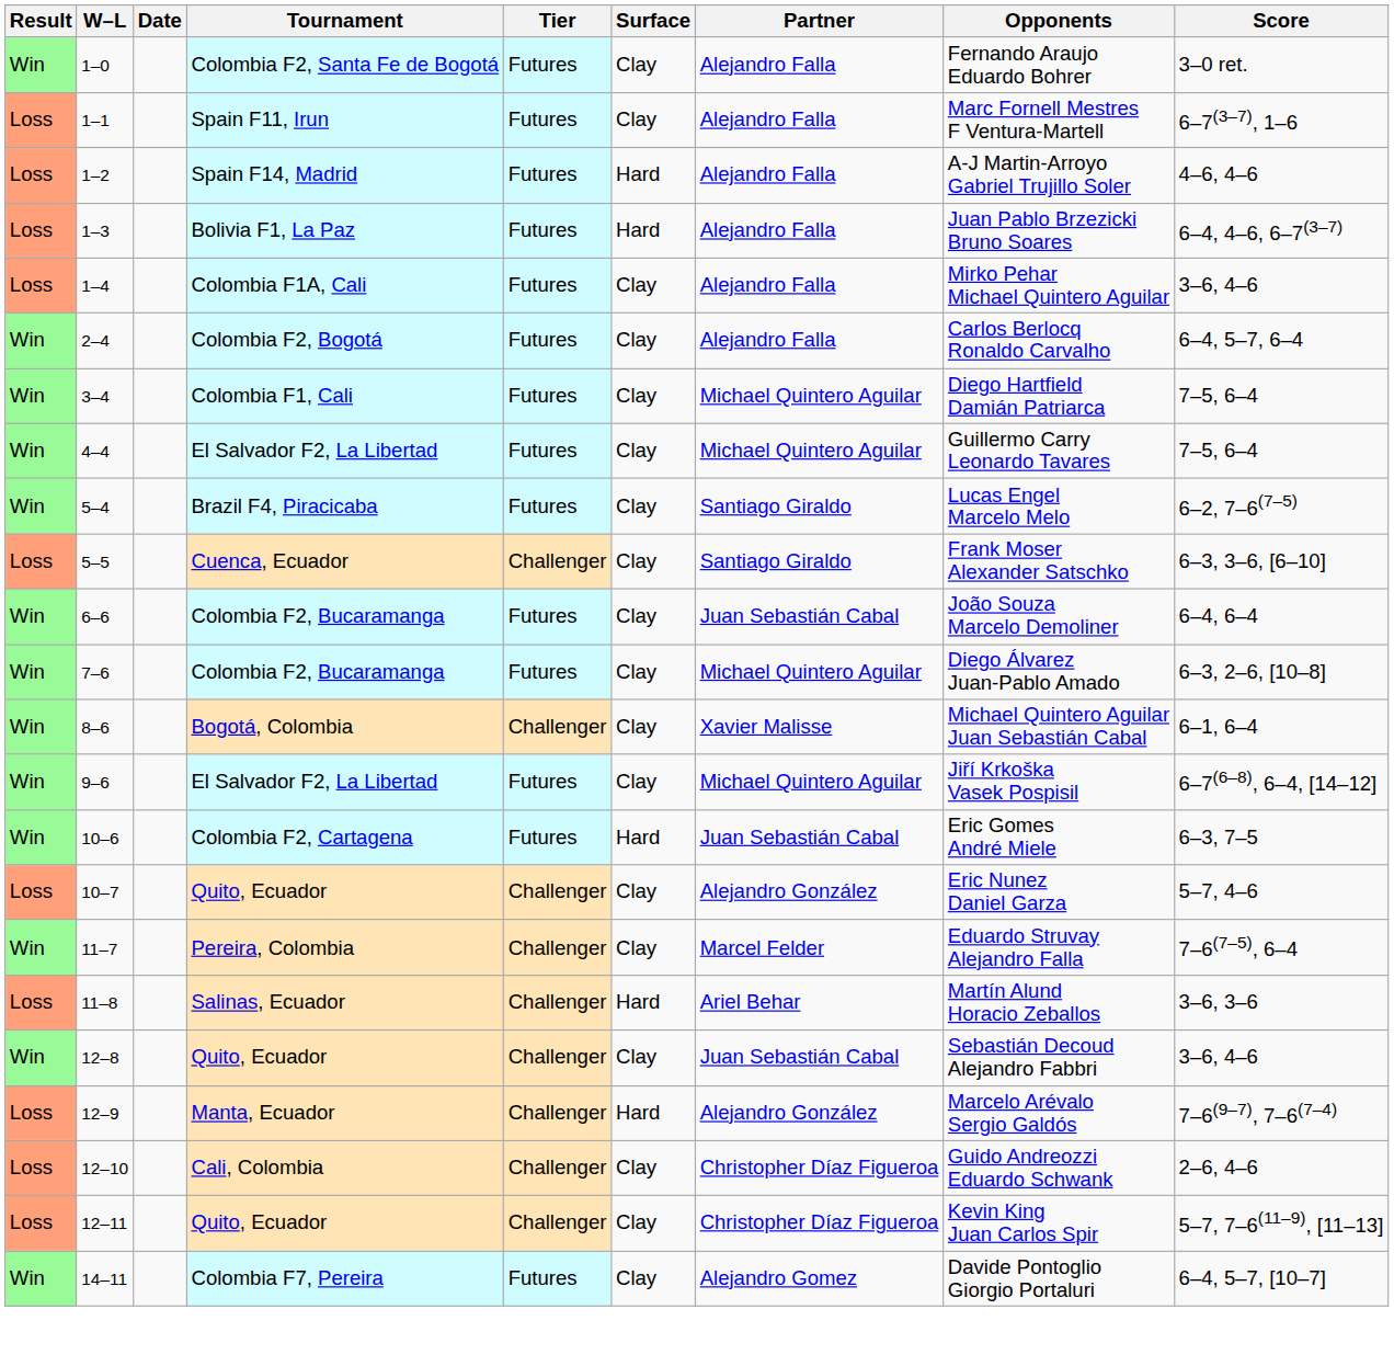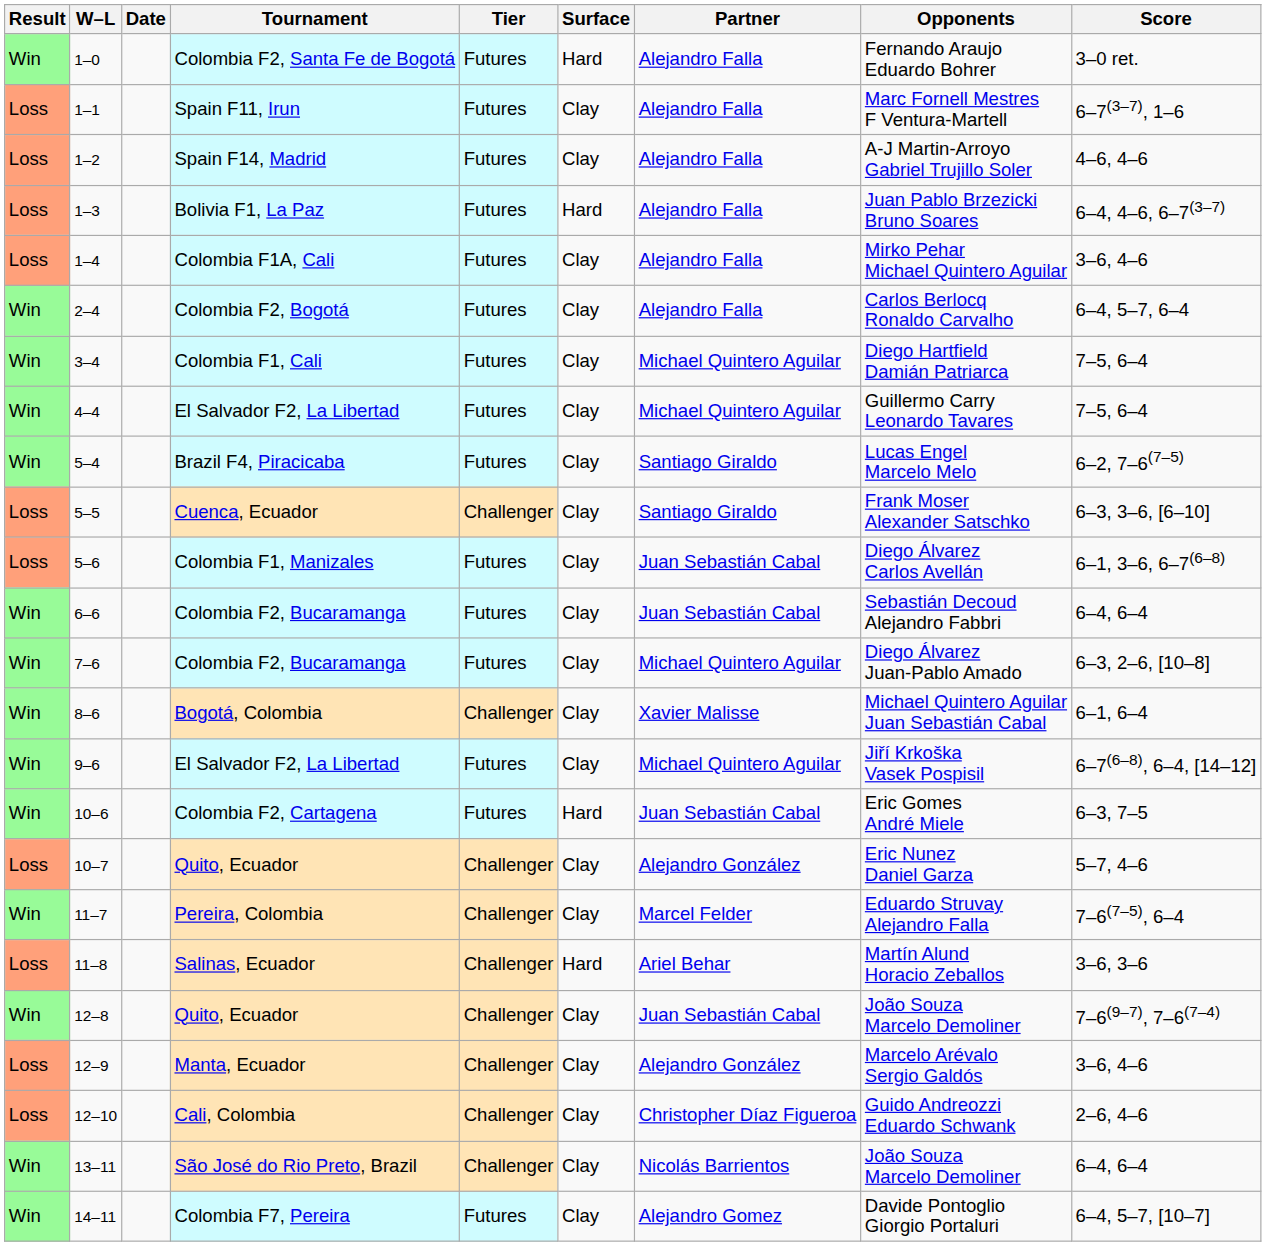1–0 | Surface: Clay -> Hard
1–2 | Surface: Hard -> Clay
+ row: Loss | 5–6 | Colombia F1, Manizales | Futures | Clay | Juan Sebastián Cabal | Diego Álvarez Carlos Avellán | 6–1, 3–6, 6–7(6–8)
6–6 | Opponents: João Souza Marcelo Demoliner -> Sebastián Decoud Alejandro Fabbri
12–8 | Opponents: Sebastián Decoud Alejandro Fabbri -> João Souza Marcelo Demoliner
12–8 | Score: 3–6, 4–6 -> 7–6(9–7), 7–6(7–4)
12–9 | Surface: Hard -> Clay
12–9 | Score: 7–6(9–7), 7–6(7–4) -> 3–6, 4–6
- row: Loss | 12–11 | Quito, Ecuador | Challenger | Clay | Christopher Díaz Figueroa | Kevin King Juan Carlos Spir | 5–7, 7–6(11–9), [11–13]
+ row: Win | 13–11 | São José do Rio Preto, Brazil | Challenger | Clay | Nicolás Barrientos | João Souza Marcelo Demoliner | 6–4, 6–4
